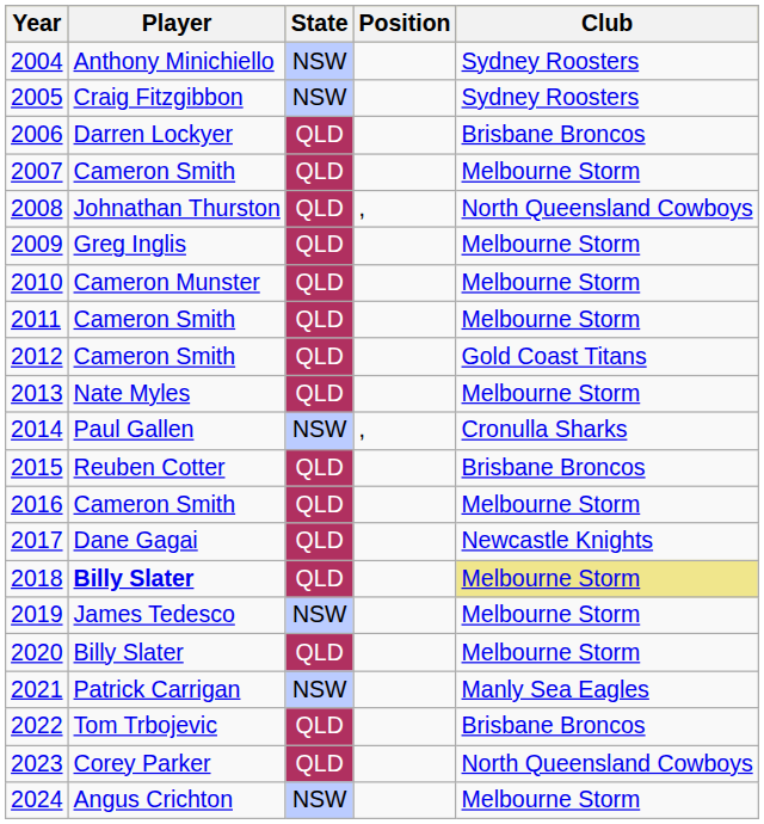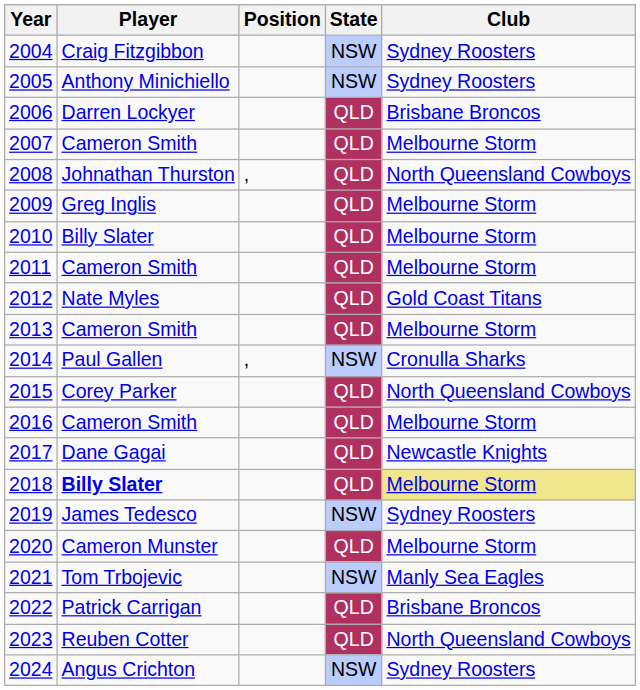columns swapped: State <-> Position
2004 | Player: Anthony Minichiello -> Craig Fitzgibbon
2005 | Player: Craig Fitzgibbon -> Anthony Minichiello
2010 | Player: Cameron Munster -> Billy Slater
2012 | Player: Cameron Smith -> Nate Myles
2013 | Player: Nate Myles -> Cameron Smith
2015 | Player: Reuben Cotter -> Corey Parker
2015 | Club: Brisbane Broncos -> North Queensland Cowboys
2019 | Club: Melbourne Storm -> Sydney Roosters
2020 | Player: Billy Slater -> Cameron Munster
2021 | Player: Patrick Carrigan -> Tom Trbojevic
2022 | Player: Tom Trbojevic -> Patrick Carrigan
2023 | Player: Corey Parker -> Reuben Cotter
2024 | Club: Melbourne Storm -> Sydney Roosters
